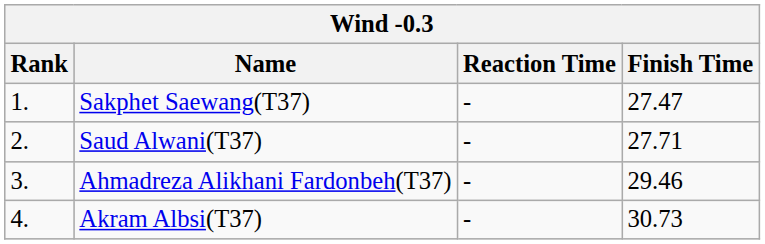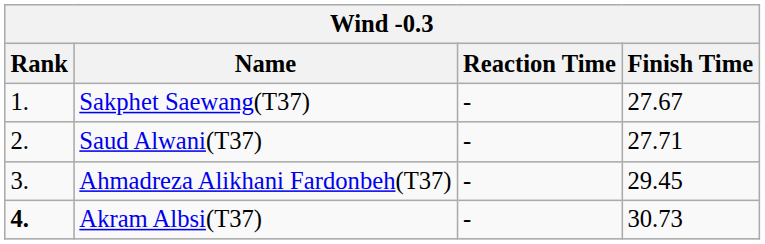Sakphet Saewang(T37) | Finish Time: 27.47 -> 27.67
Ahmadreza Alikhani Fardonbeh(T37) | Finish Time: 29.46 -> 29.45
Akram Albsi(T37) | Rank: normal -> bold
